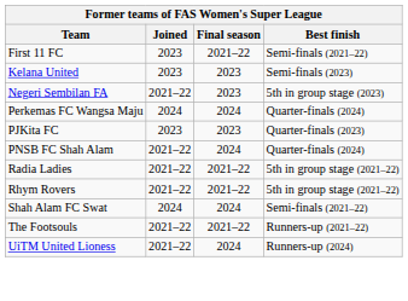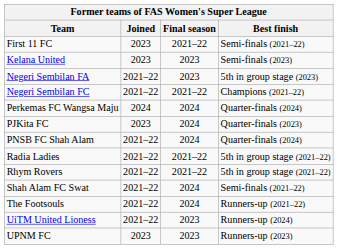+ row: Negeri Sembilan FC | 2021–22 | 2021–22 | Champions (2021–22)
PJKita FC | Final season: 2023 -> 2024
Shah Alam FC Swat | Joined: 2024 -> 2021–22
The Footsouls | Final season: 2021–22 -> 2024
UiTM United Lioness | Final season: 2024 -> 2023
+ row: UPNM FC | 2023 | 2023 | Runners-up (2023)
